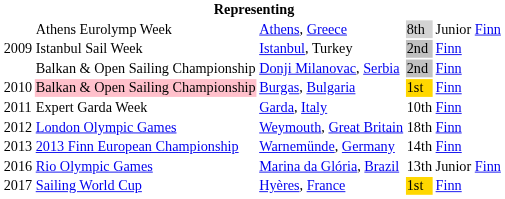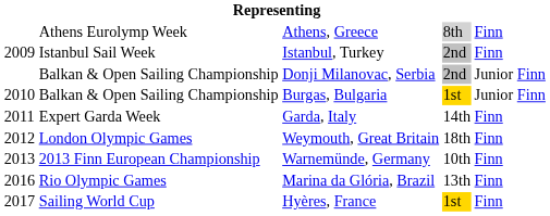Athens, Greece | column 5: Junior Finn -> Finn
Donji Milanovac, Serbia | column 5: Finn -> Junior Finn
Burgas, Bulgaria | column 2: pink background -> no background
Burgas, Bulgaria | column 5: Finn -> Junior Finn
Garda, Italy | column 4: 10th -> 14th
Warnemünde, Germany | column 4: 14th -> 10th
Marina da Glória, Brazil | column 5: Junior Finn -> Finn
